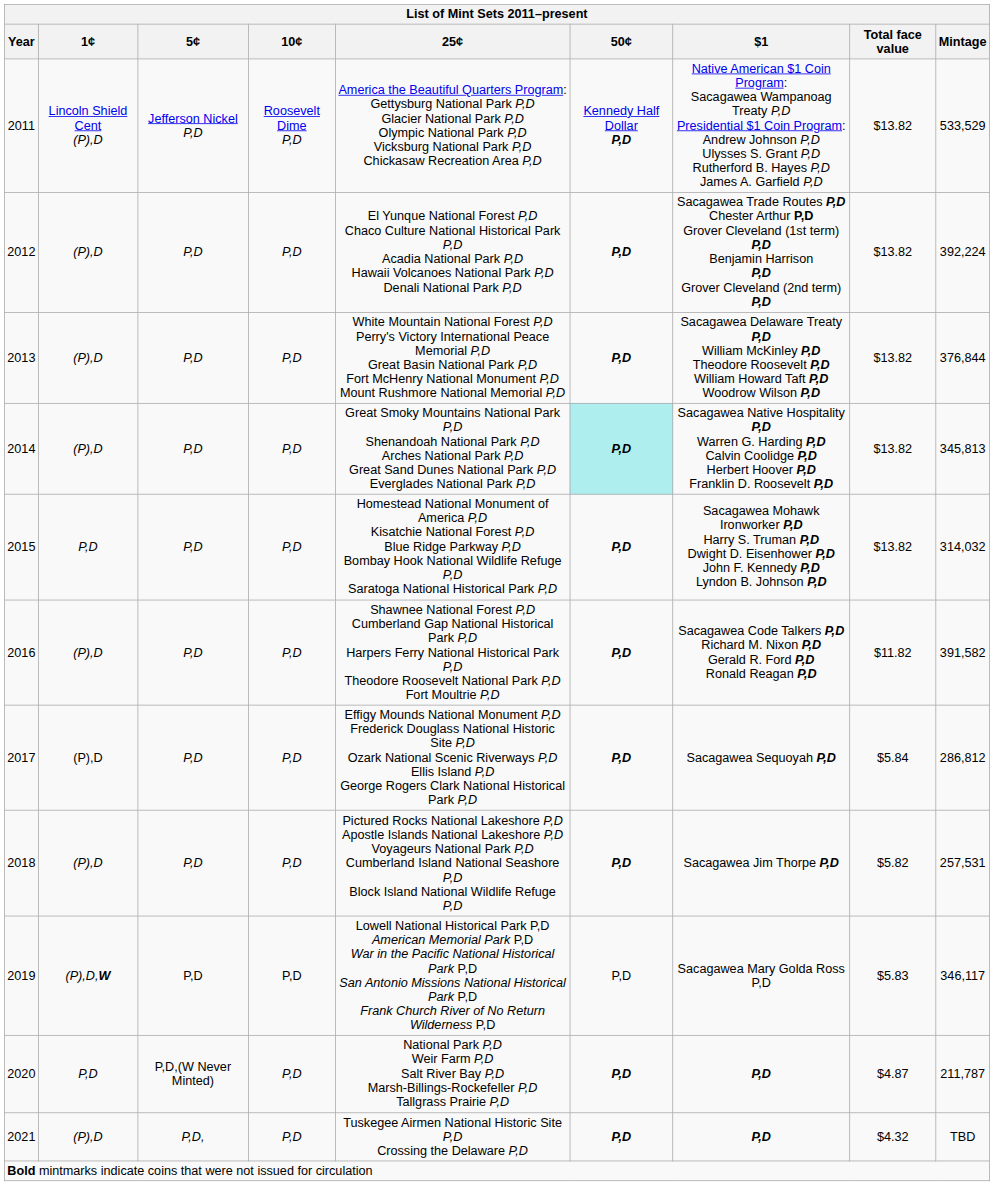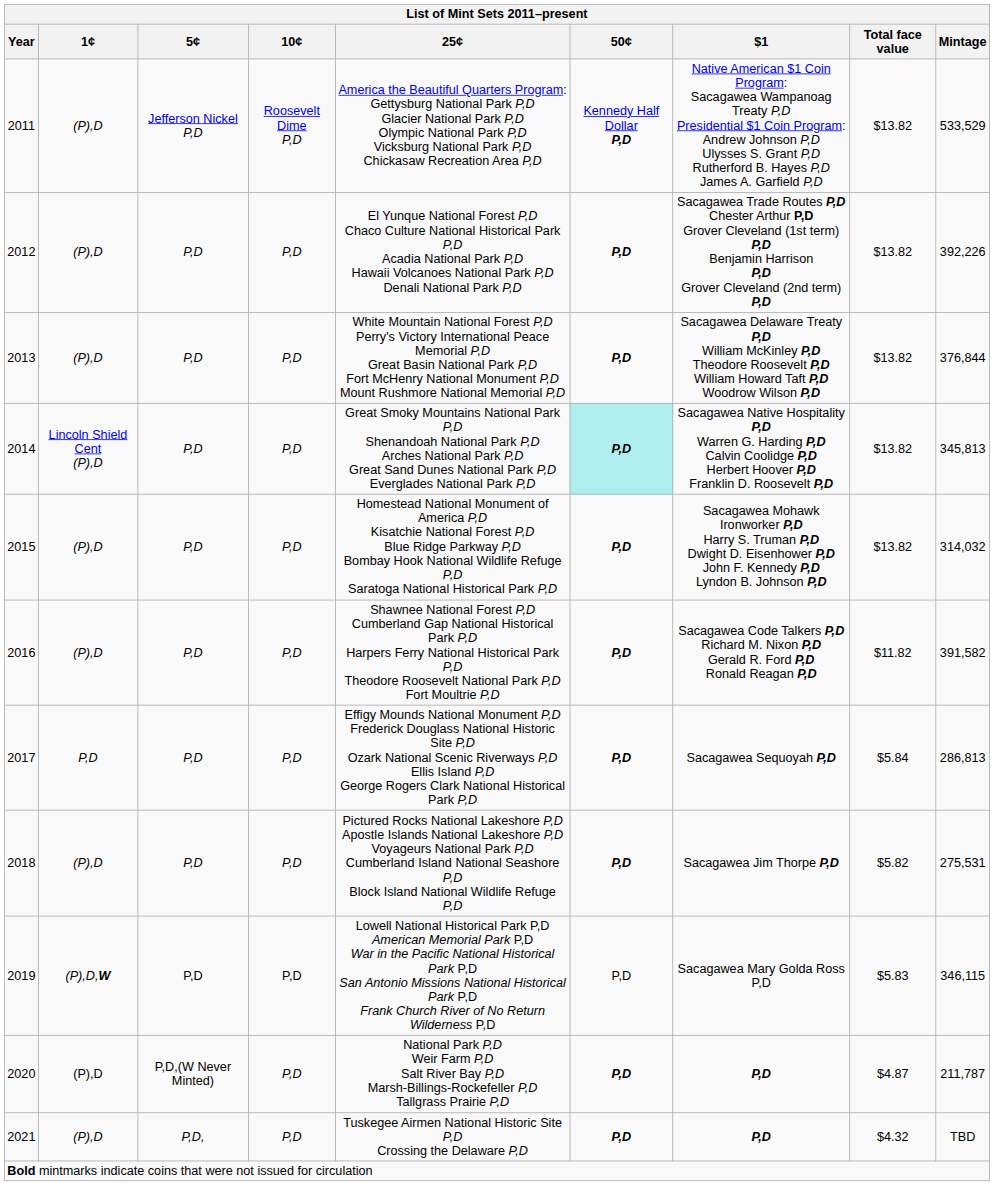2011 | 1¢: Lincoln Shield Cent (P),D -> (P),D
2012 | Mintage: 392,224 -> 392,226
2014 | 1¢: (P),D -> Lincoln Shield Cent (P),D
2015 | 1¢: P,D -> (P),D
2017 | 1¢: (P),D -> P,D
2017 | Mintage: 286,812 -> 286,813
2018 | Mintage: 257,531 -> 275,531
2019 | Mintage: 346,117 -> 346,115
2020 | 1¢: P,D -> (P),D
